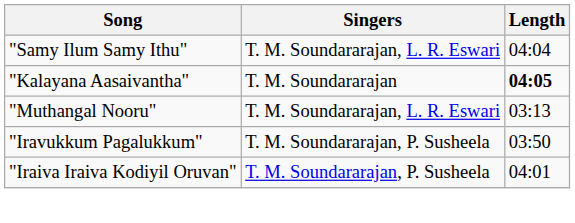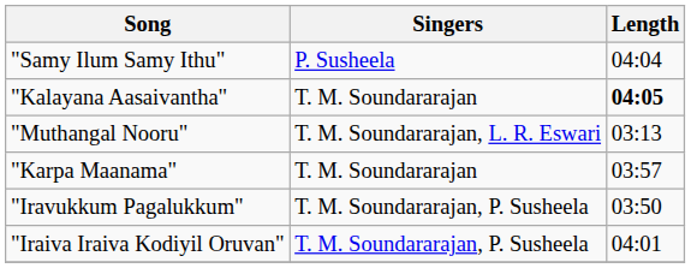"Samy Ilum Samy Ithu" | Singers: T. M. Soundararajan, L. R. Eswari -> P. Susheela
+ row: "Karpa Maanama" | T. M. Soundararajan | 03:57
